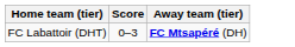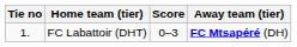+ column: Tie no | 1.
